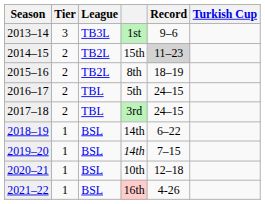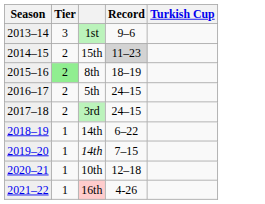- column: League | TB3L | TB2L | TB2L | TBL | TBL | BSL | BSL | BSL | BSL
2015–16 | Tier: no background -> lightgreen background
